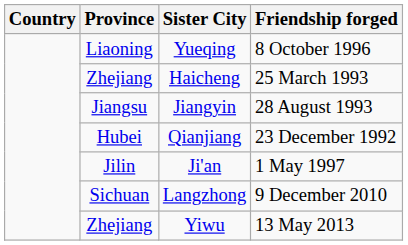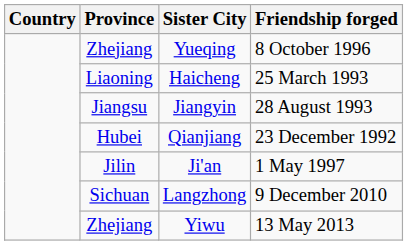Yueqing | Province: Liaoning -> Zhejiang
Haicheng | Province: Zhejiang -> Liaoning
